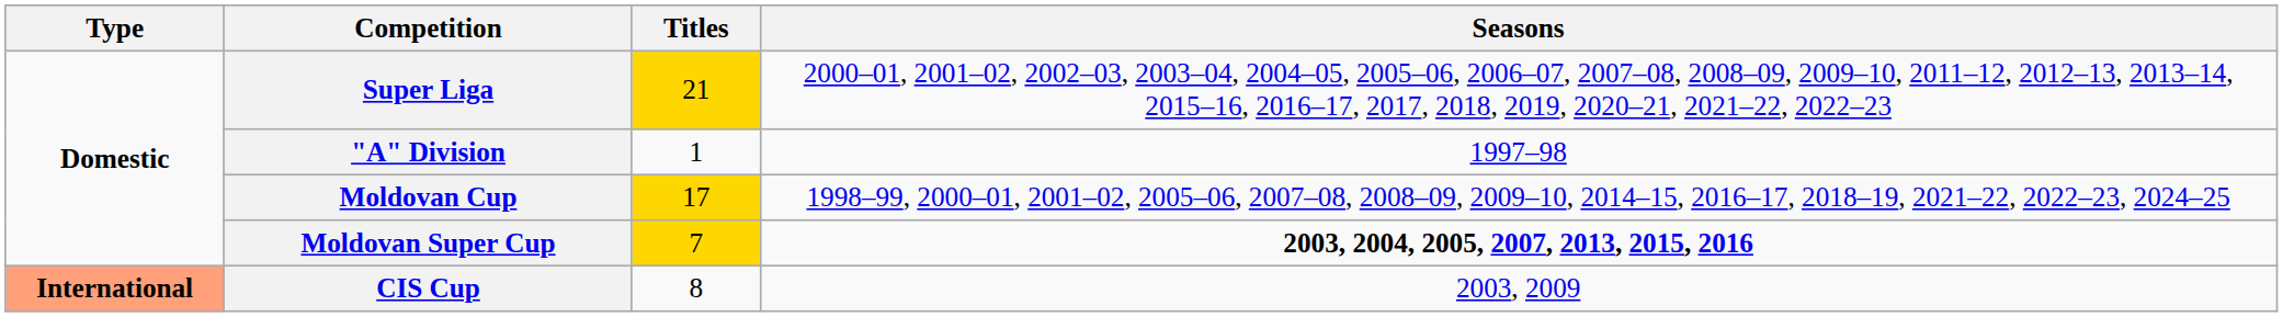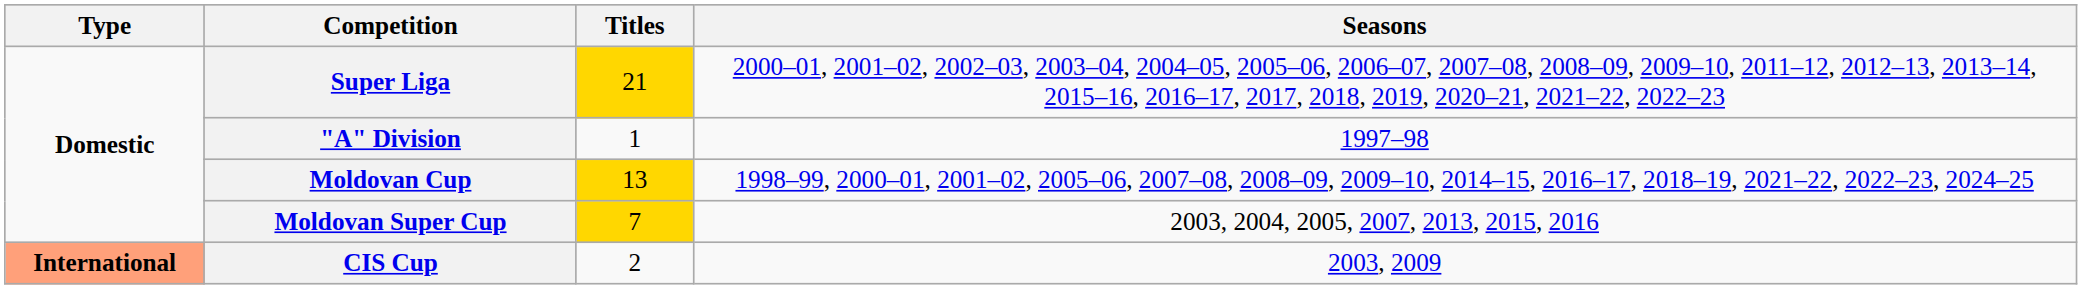Moldovan Cup | Titles: 17 -> 13
Moldovan Super Cup | Seasons: bold -> normal
CIS Cup | Titles: 8 -> 2
